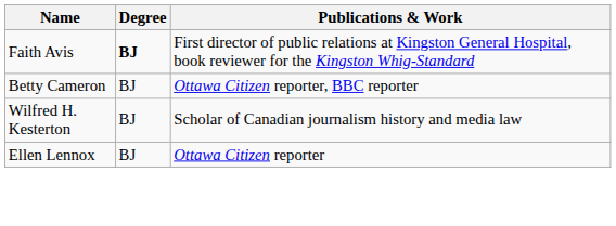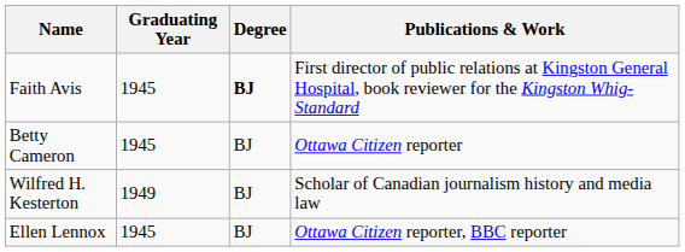+ column: Graduating Year | 1945 | 1945 | 1949 | 1945
Betty Cameron | Publications & Work: Ottawa Citizen reporter, BBC reporter -> Ottawa Citizen reporter
Ellen Lennox | Publications & Work: Ottawa Citizen reporter -> Ottawa Citizen reporter, BBC reporter
